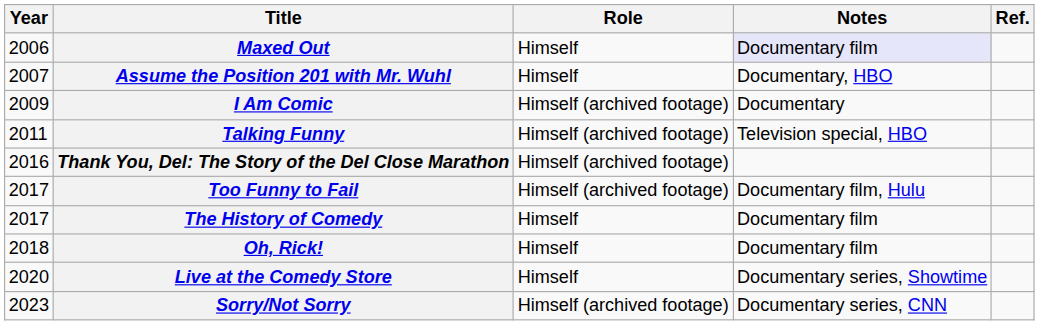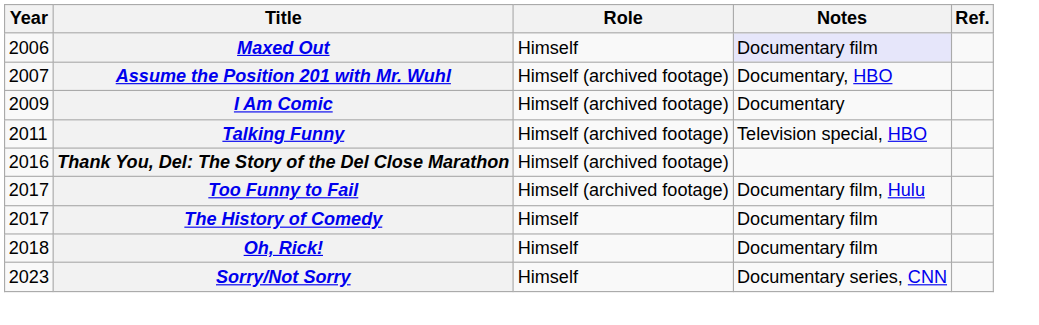Assume the Position 201 with Mr. Wuhl | Role: Himself -> Himself (archived footage)
- row: 2020 | Live at the Comedy Store | Himself | Documentary series, Showtime
Sorry/Not Sorry | Role: Himself (archived footage) -> Himself
